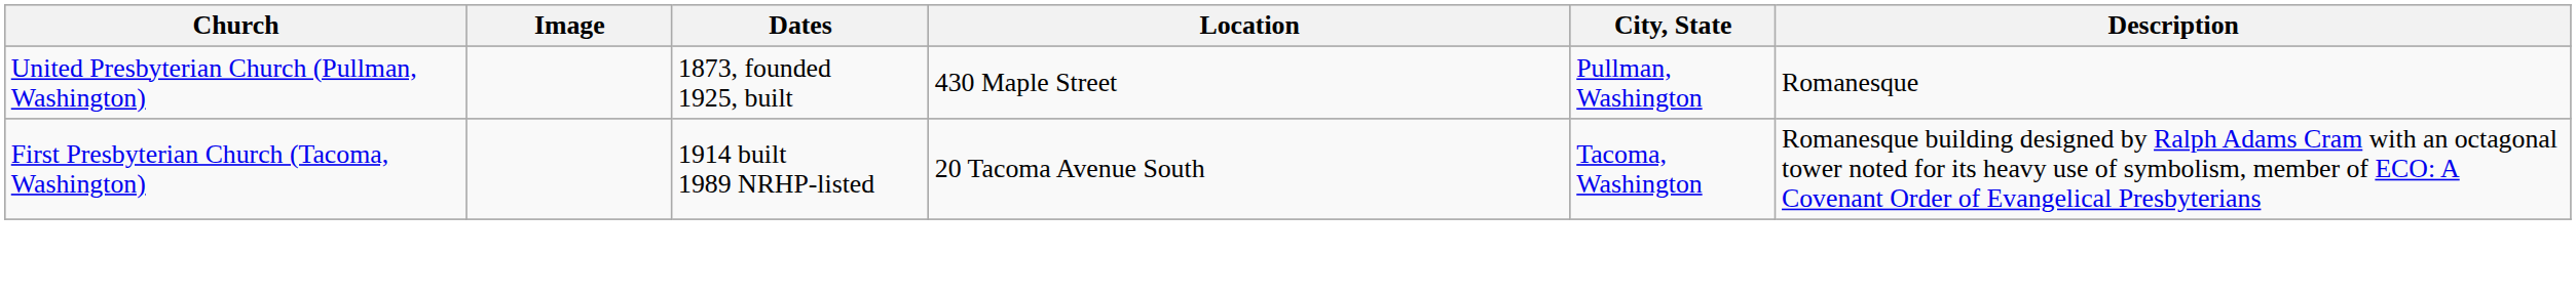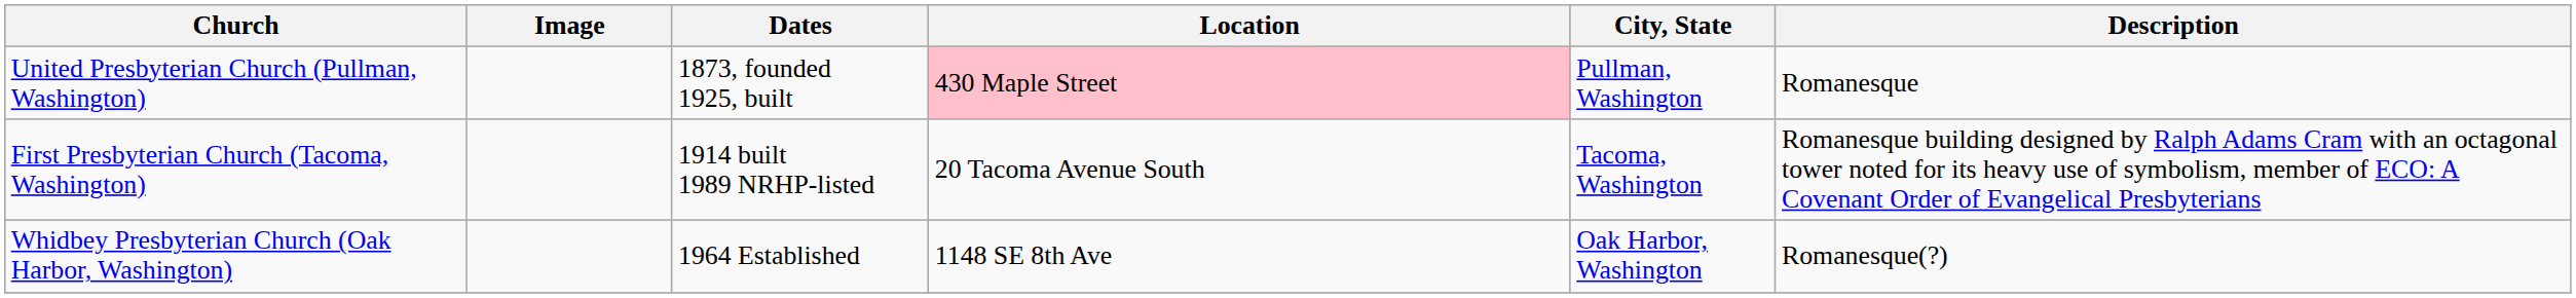United Presbyterian Church (Pullman, Washington) | Location: no background -> pink background
+ row: Whidbey Presbyterian Church (Oak Harbor, Washington) | 1964 Established | 1148 SE 8th Ave | Oak Harbor, Washington | Romanesque(?)
